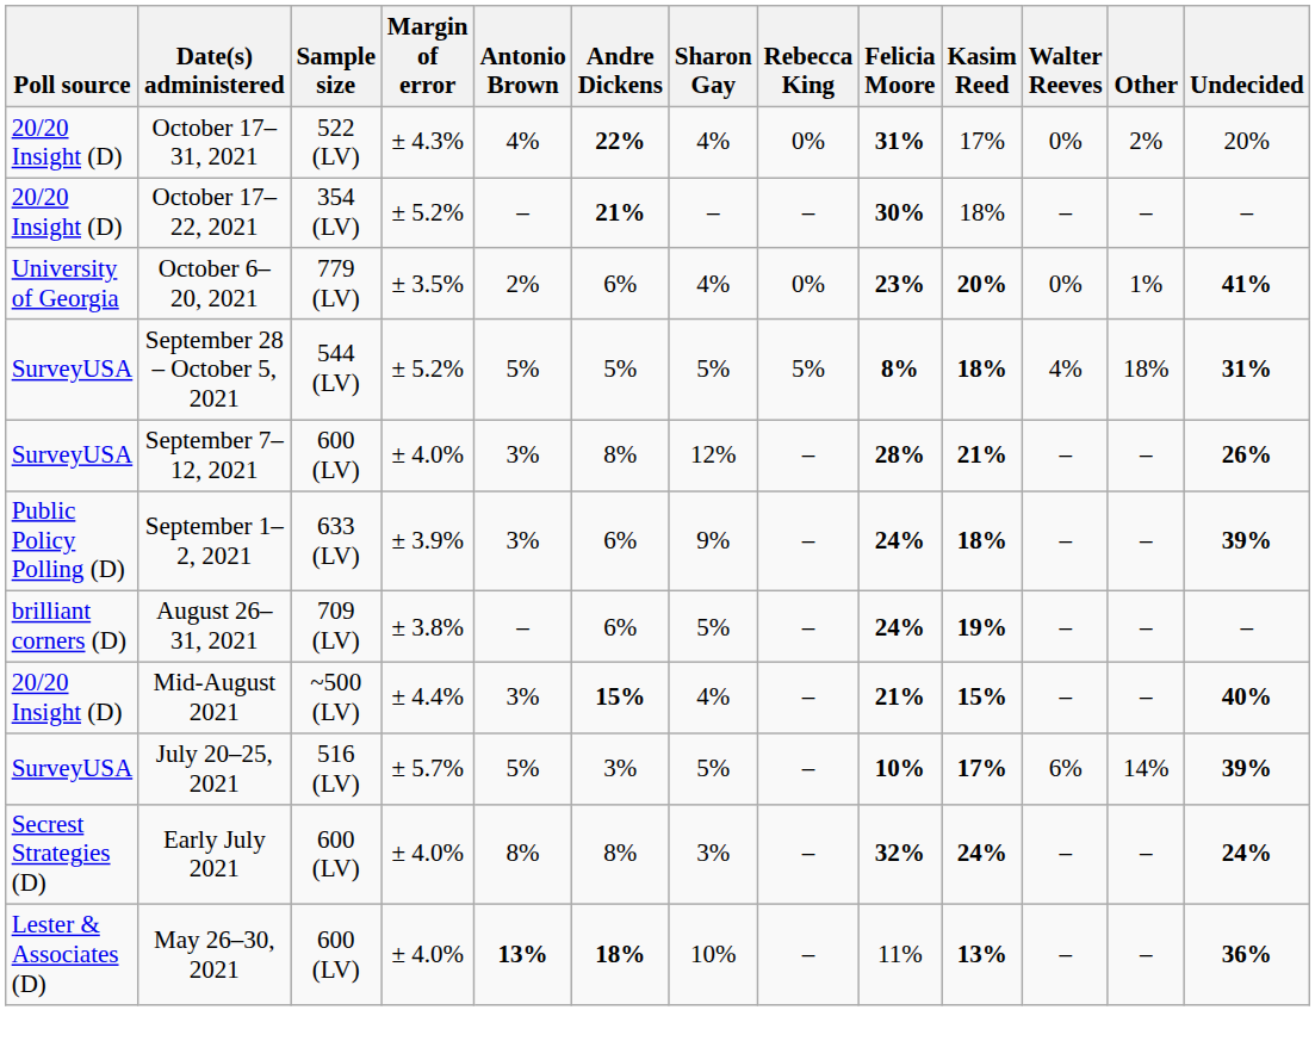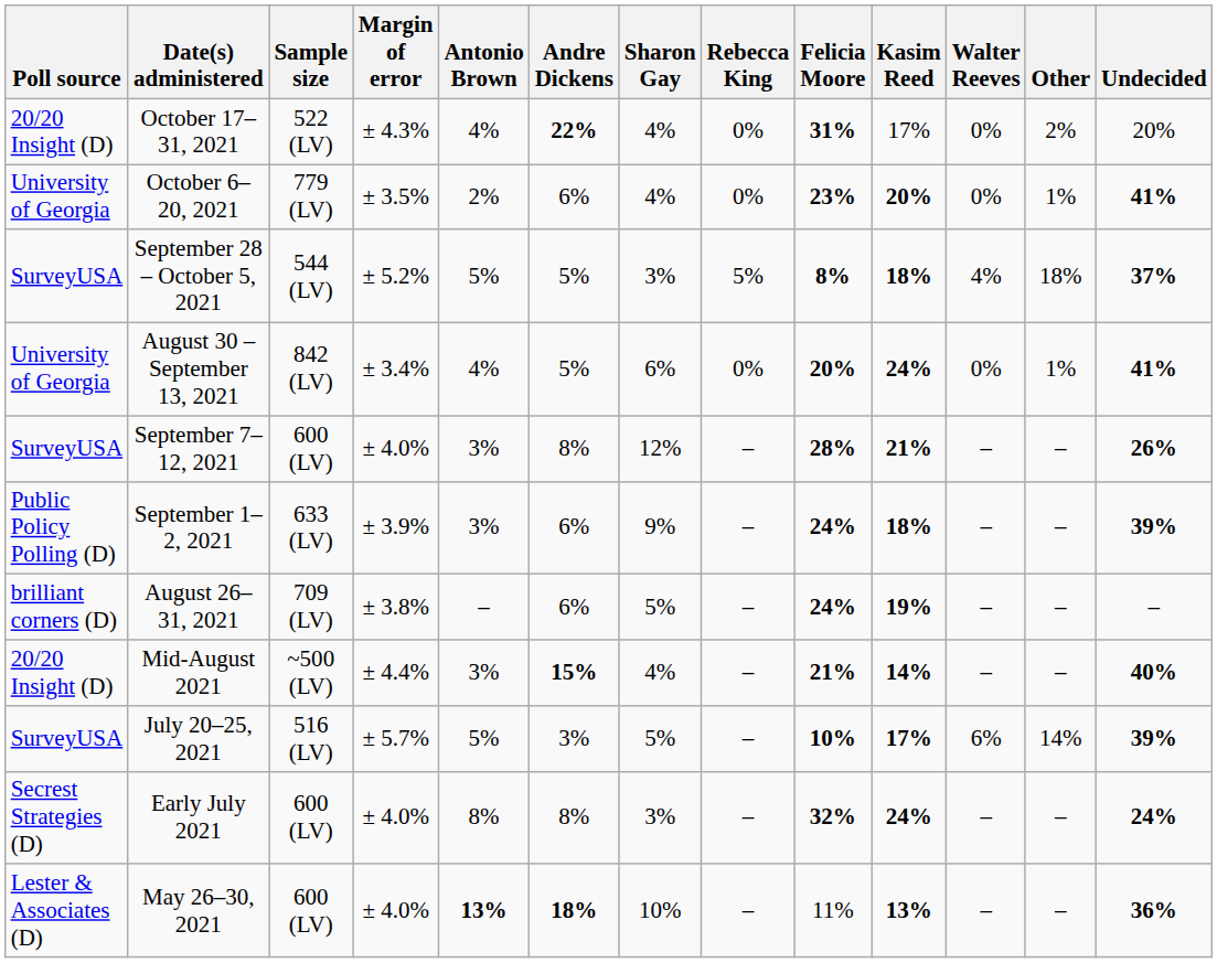- row: 20/20 Insight (D) | October 17–22, 2021 | 354 (LV) | ± 5.2% | – | 21% | – | – | 30% | 18% | – | – | –
September 28 – October 5, 2021 | Sharon Gay: 5% -> 3%
September 28 – October 5, 2021 | Undecided: 31% -> 37%
+ row: University of Georgia | August 30 – September 13, 2021 | 842 (LV) | ± 3.4% | 4% | 5% | 6% | 0% | 20% | 24% | 0% | 1% | 41%
Mid-August 2021 | Kasim Reed: 15% -> 14%
